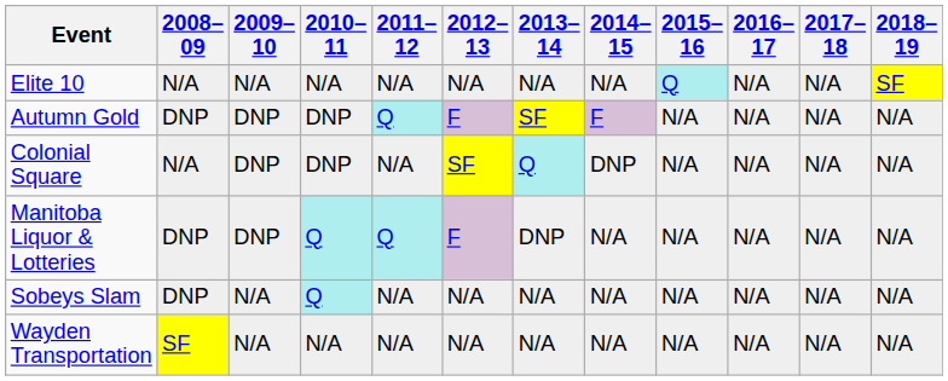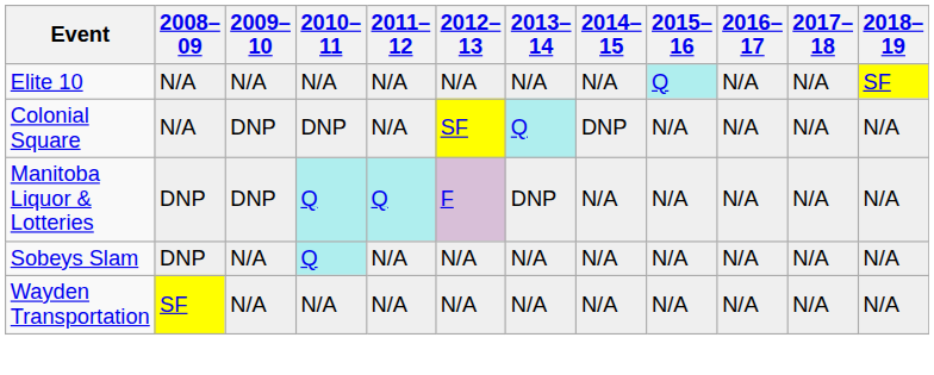- row: Autumn Gold | DNP | DNP | DNP | Q | F | SF | F | N/A | N/A | N/A | N/A
